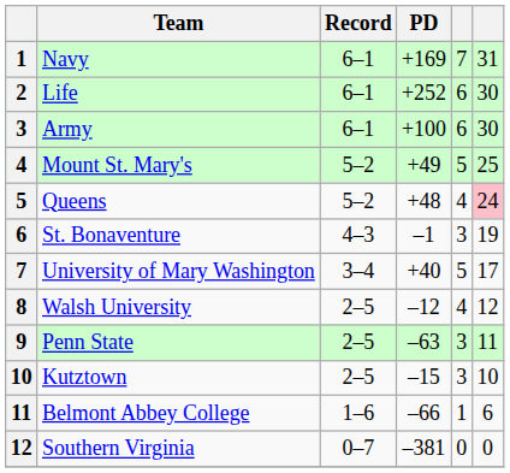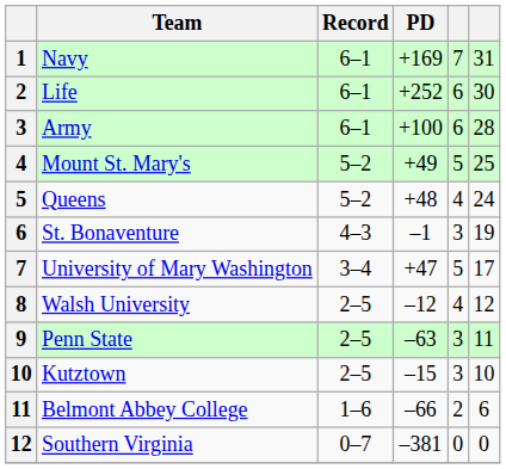Army | column 6: 30 -> 28
Queens | column 6: pink background -> no background
University of Mary Washington | PD: +40 -> +47
Belmont Abbey College | column 5: 1 -> 2
